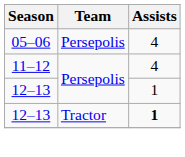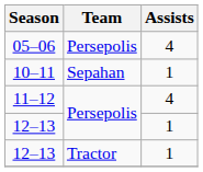+ row: 10–11 | Sepahan | 1
12–13 / Tractor | Assists: bold -> normal
